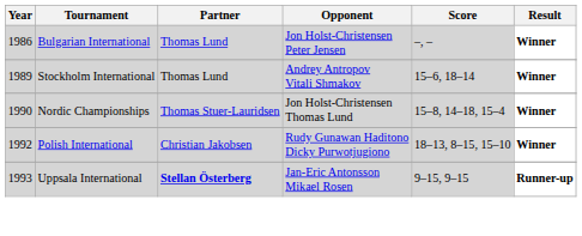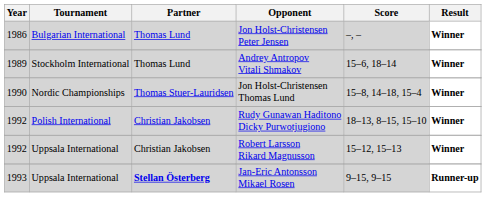+ row: 1992 | Uppsala International | Christian Jakobsen | Robert Larsson Rikard Magnusson | 15–12, 15–13 | Winner
